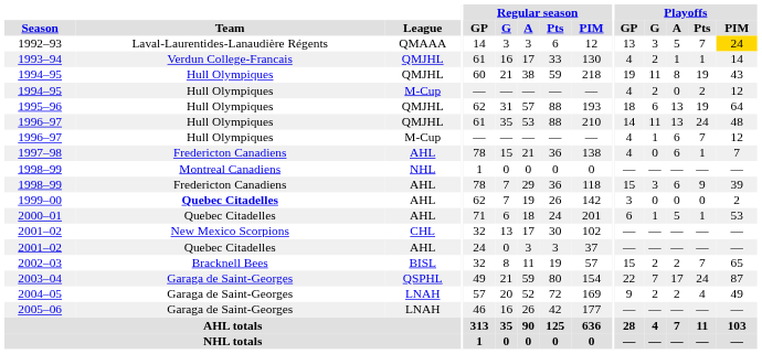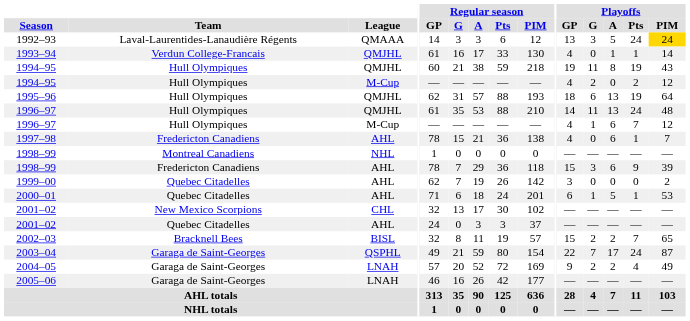1992–93 | Playoffs / Pts: 7 -> 24
1993–94 | Playoffs / G: 2 -> 0
1999–00 | Team: bold -> normal
